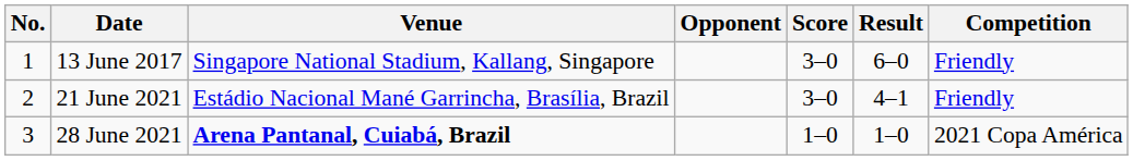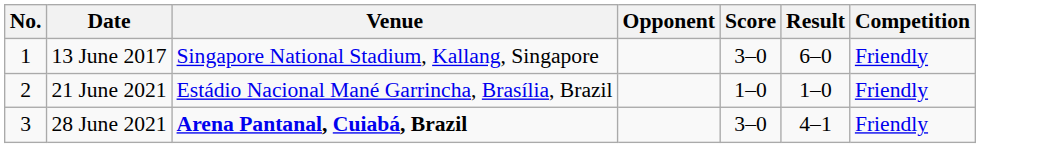21 June 2021 | Score: 3–0 -> 1–0
21 June 2021 | Result: 4–1 -> 1–0
28 June 2021 | Score: 1–0 -> 3–0
28 June 2021 | Result: 1–0 -> 4–1
28 June 2021 | Competition: 2021 Copa América -> Friendly
